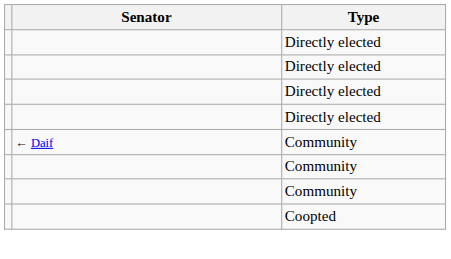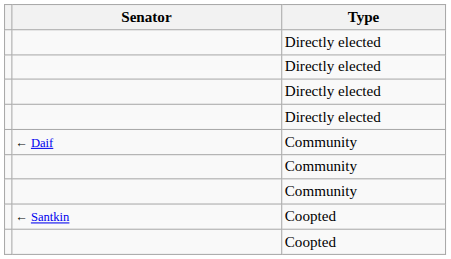+ row: ← Santkin | Coopted
